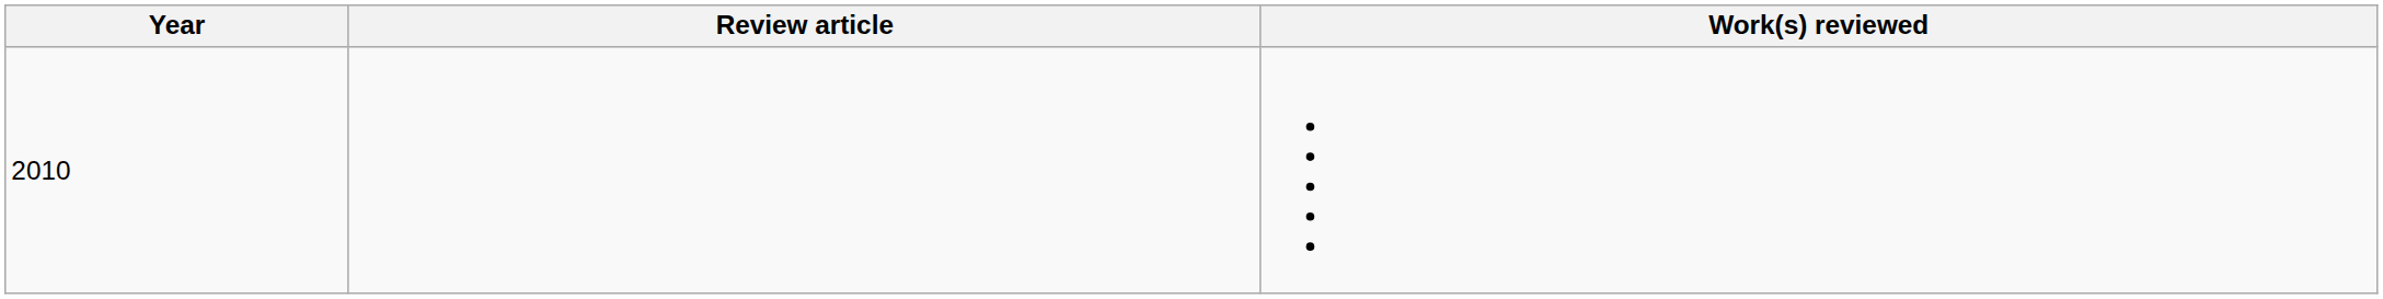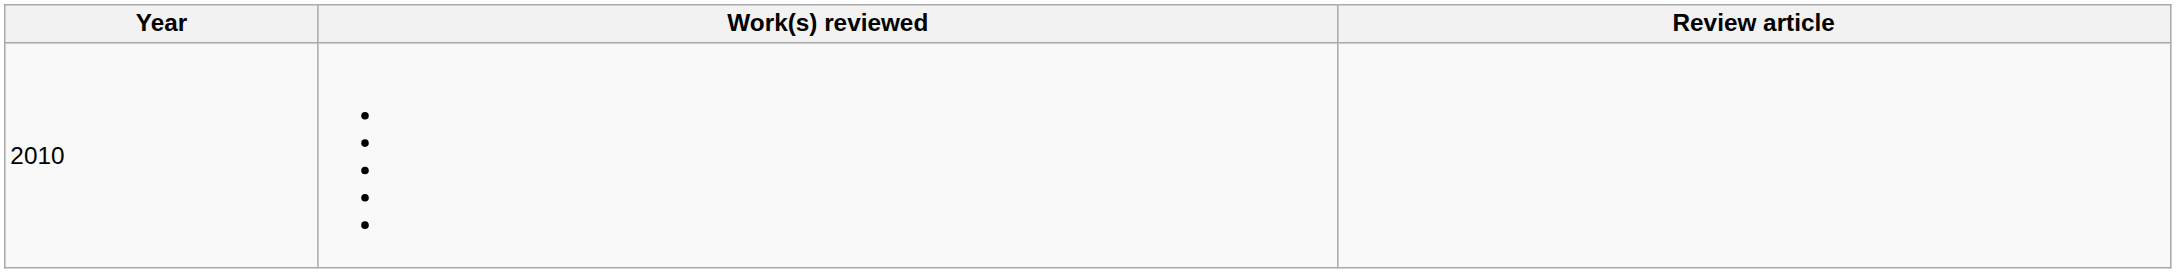columns swapped: Review article <-> Work(s) reviewed
